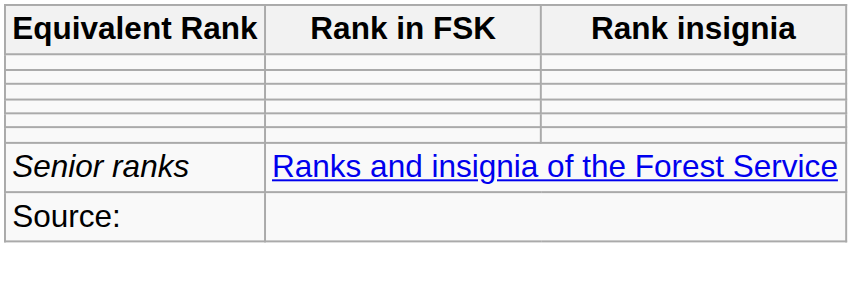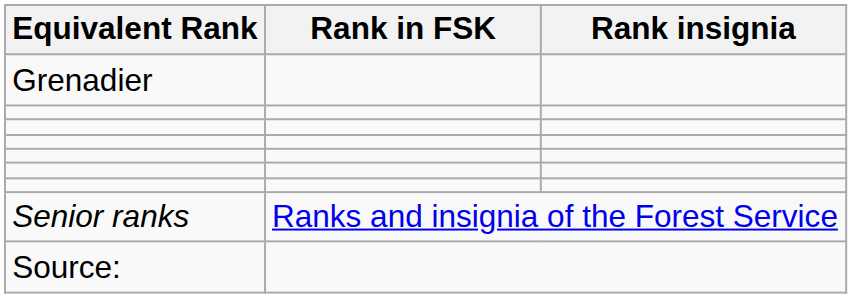+ row: Grenadier
